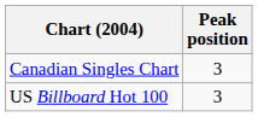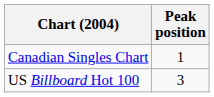Canadian Singles Chart | Peak position: 3 -> 1
